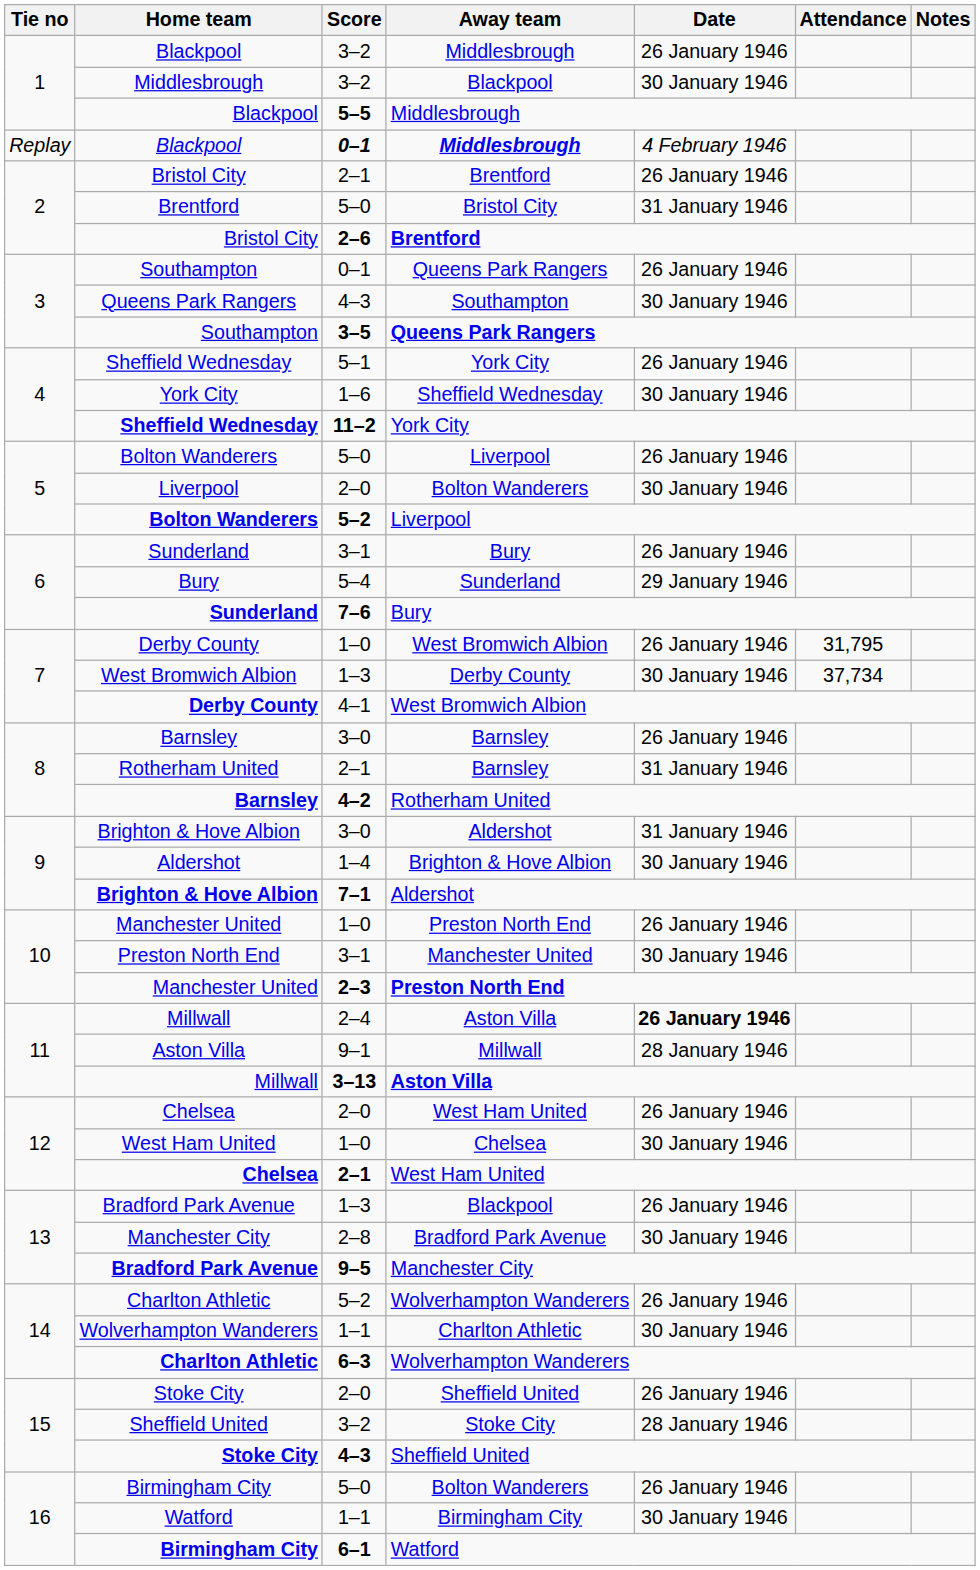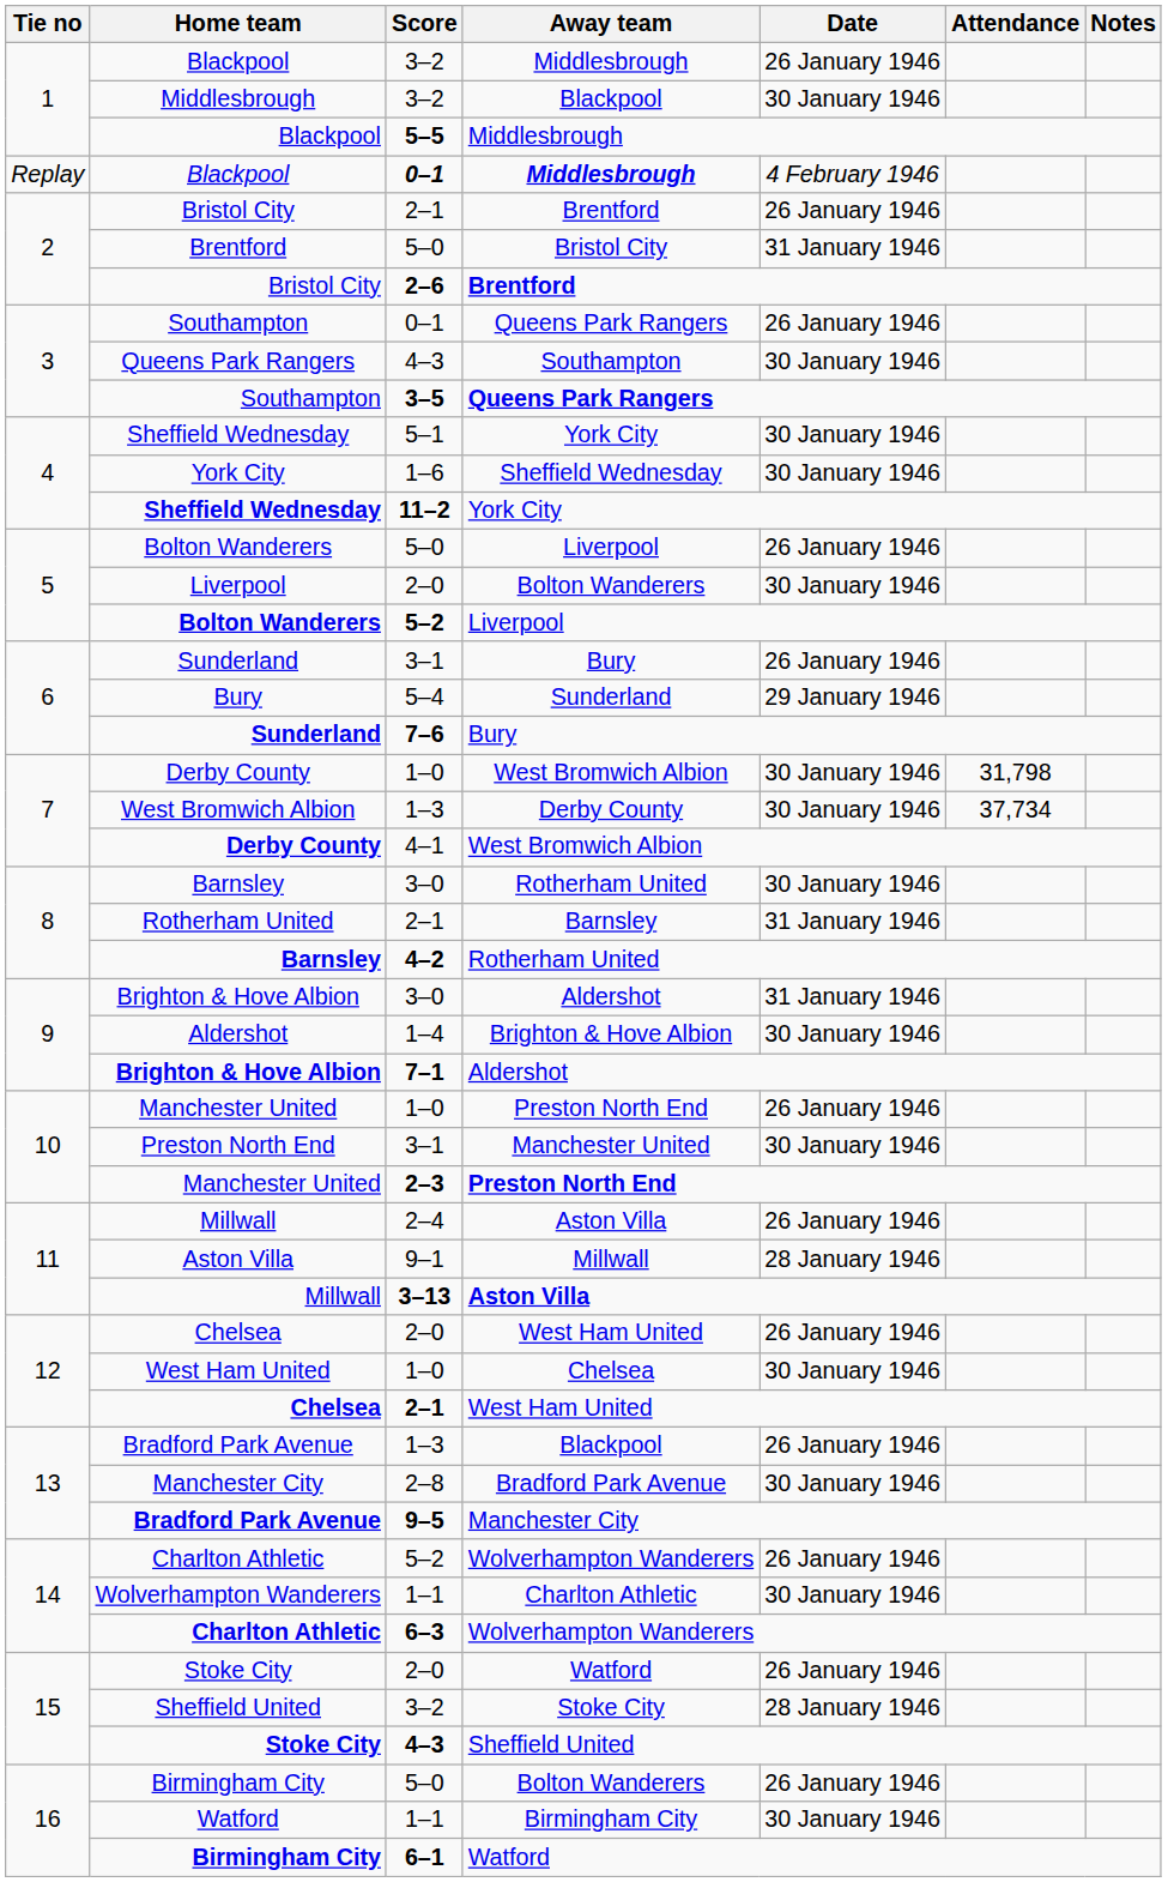Sheffield Wednesday / 5–1 | Date: 26 January 1946 -> 30 January 1946
Derby County / 1–0 | Date: 26 January 1946 -> 30 January 1946
Derby County / 1–0 | Attendance: 31,795 -> 31,798
Barnsley / 3–0 | Away team: Barnsley -> Rotherham United
Barnsley / 3–0 | Date: 26 January 1946 -> 30 January 1946
Millwall / 2–4 | Date: bold -> normal
Stoke City / 2–0 | Away team: Sheffield United -> Watford
